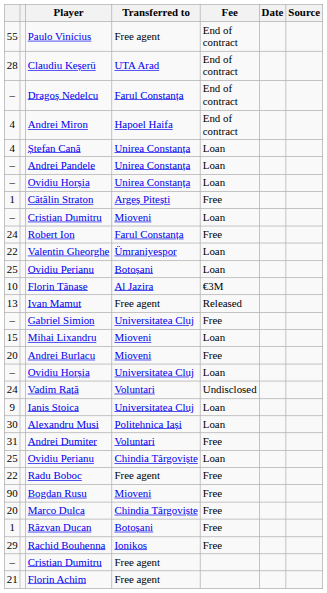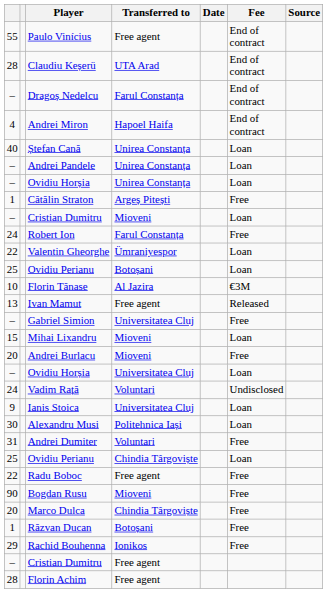columns swapped: Fee <-> Date
Ștefan Cană | column 1: 4 -> 40
Florin Achim | column 1: 21 -> 28
